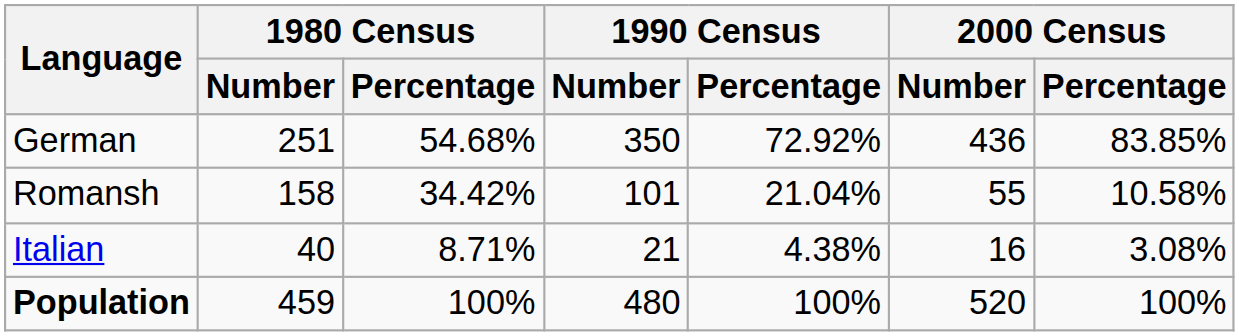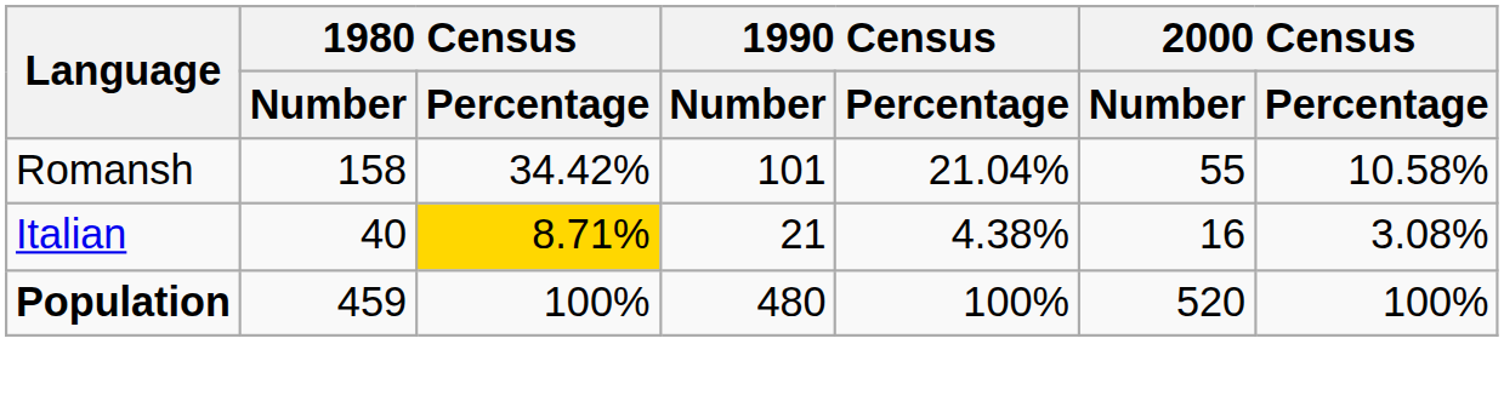- row: German | 251 | 54.68% | 350 | 72.92% | 436 | 83.85%
Italian | 1980 Census / Percentage: no background -> gold background
